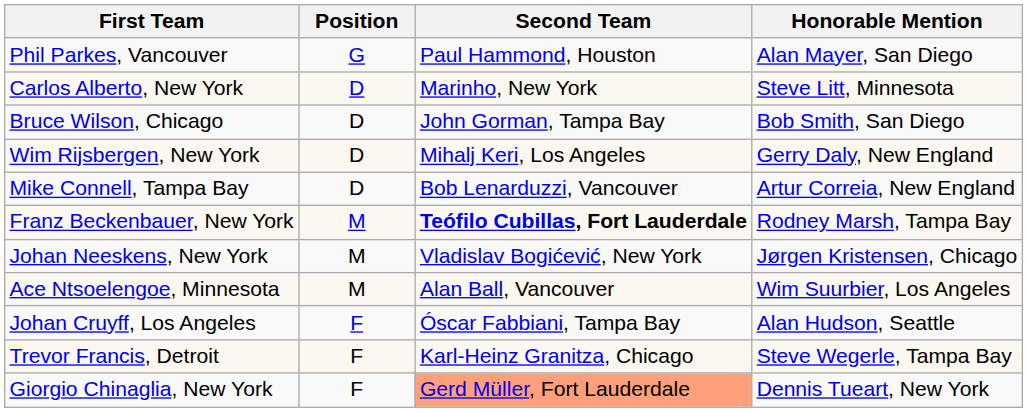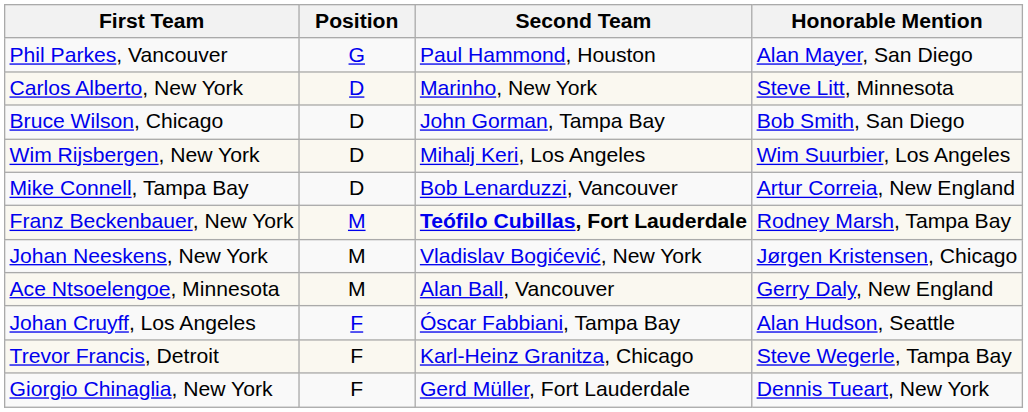Wim Rijsbergen, New York | Honorable Mention: Gerry Daly, New England -> Wim Suurbier, Los Angeles
Ace Ntsoelengoe, Minnesota | Honorable Mention: Wim Suurbier, Los Angeles -> Gerry Daly, New England
Giorgio Chinaglia, New York | Second Team: lightsalmon background -> no background
